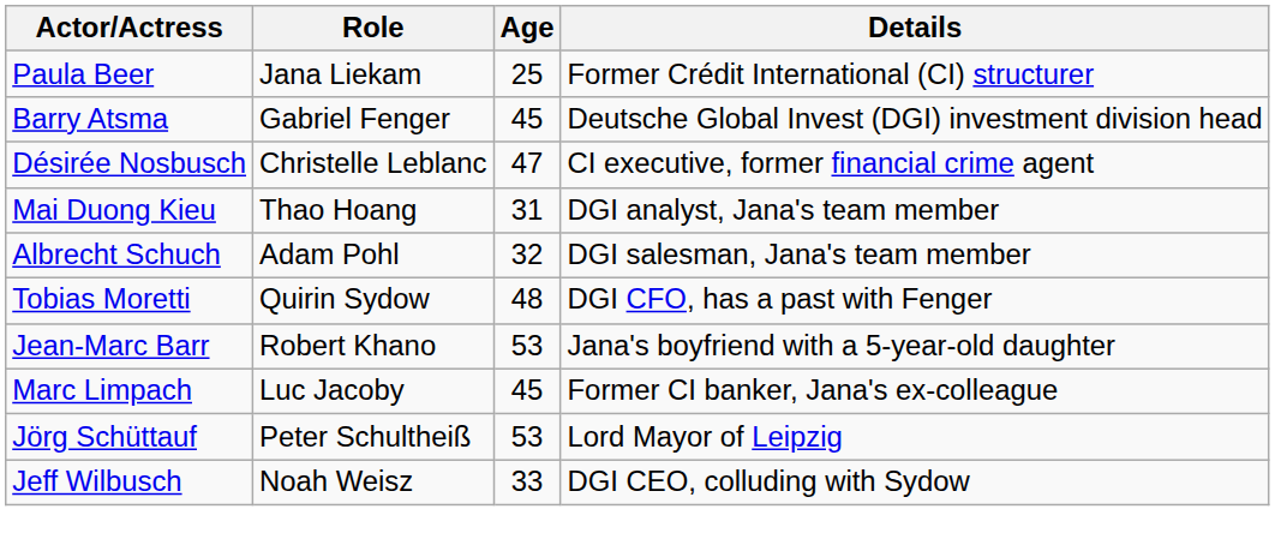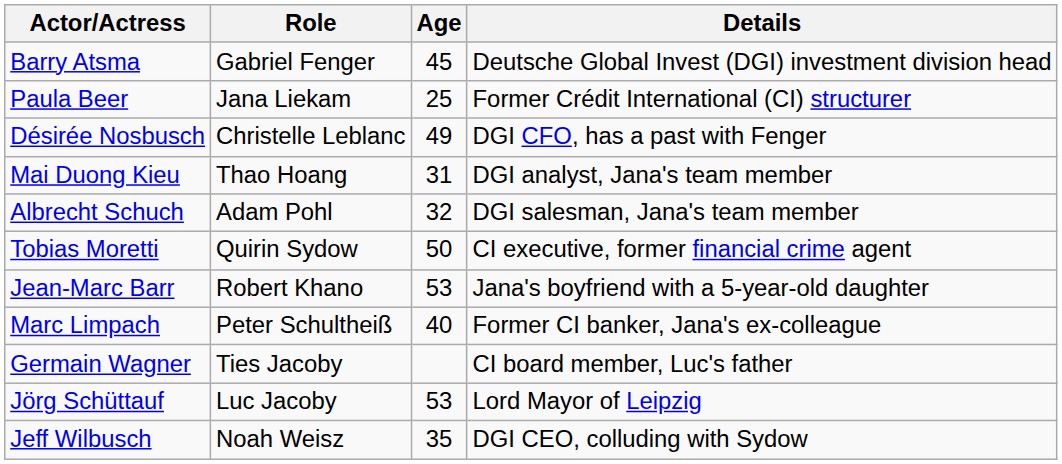rows swapped: Paula Beer <-> Barry Atsma
Désirée Nosbusch | Age: 47 -> 49
Désirée Nosbusch | Details: CI executive, former financial crime agent -> DGI CFO, has a past with Fenger
Tobias Moretti | Age: 48 -> 50
Tobias Moretti | Details: DGI CFO, has a past with Fenger -> CI executive, former financial crime agent
Marc Limpach | Role: Luc Jacoby -> Peter Schultheiß
Marc Limpach | Age: 45 -> 40
+ row: Germain Wagner | Ties Jacoby | CI board member, Luc's father
Jörg Schüttauf | Role: Peter Schultheiß -> Luc Jacoby
Jeff Wilbusch | Age: 33 -> 35
